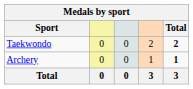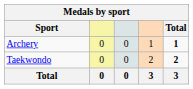rows swapped: Archery <-> Taekwondo
